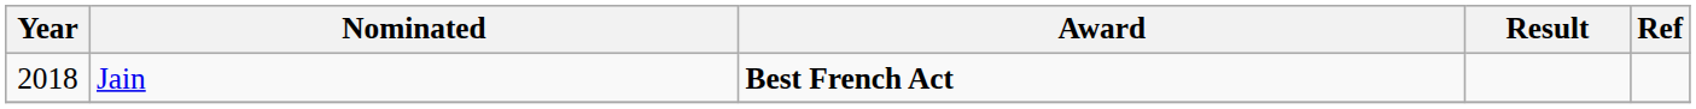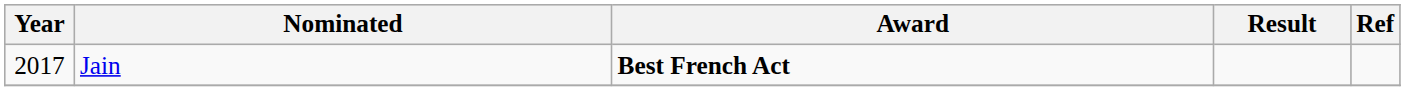Jain | Year: 2018 -> 2017
